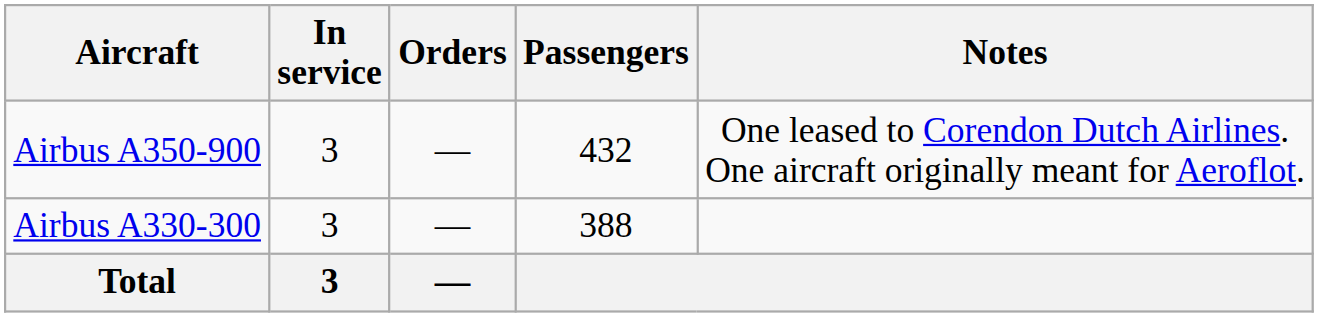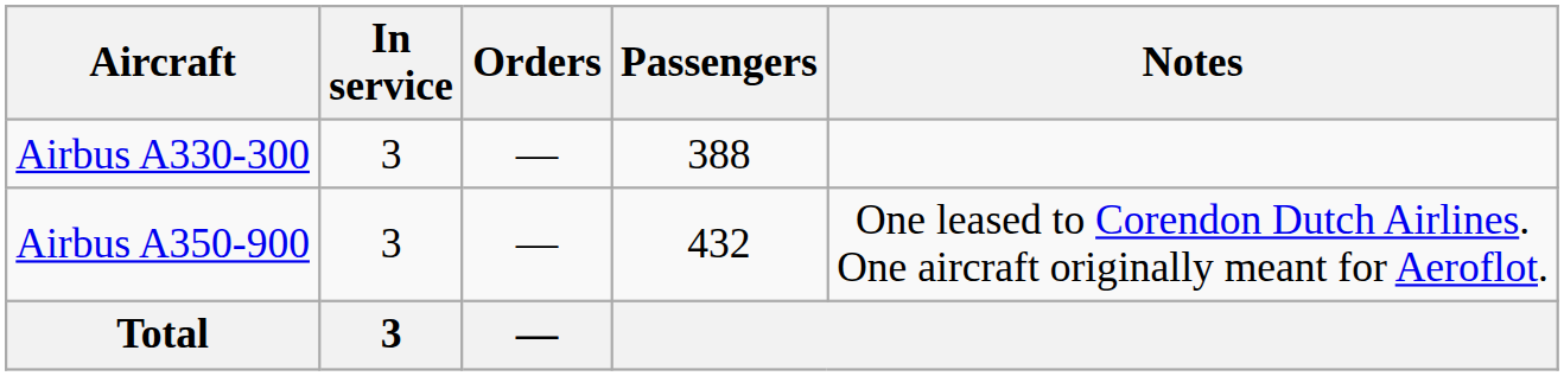rows swapped: Airbus A330-300 <-> Airbus A350-900
